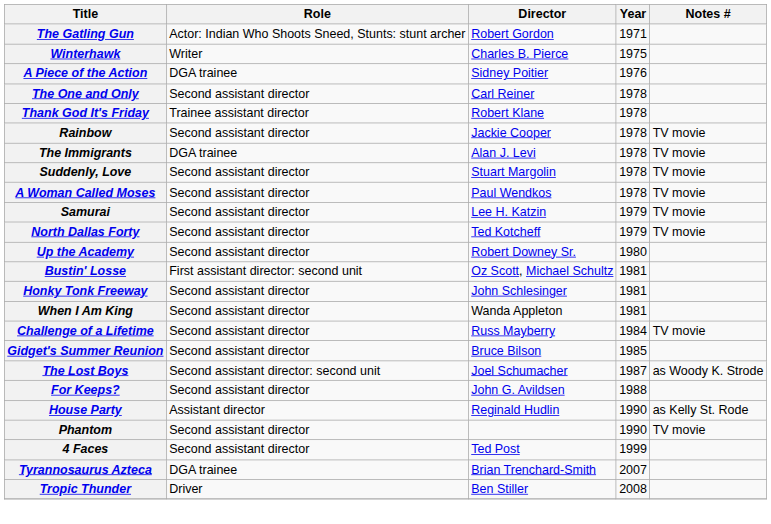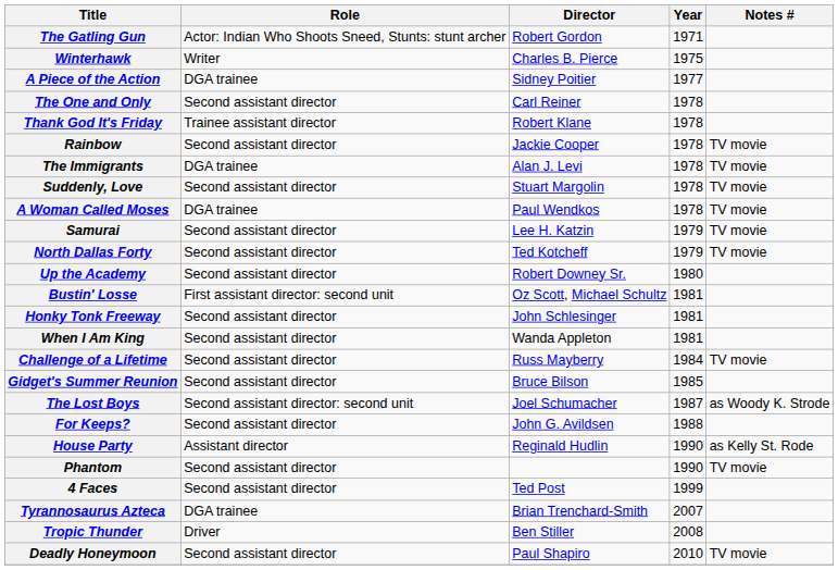A Piece of the Action | Year: 1976 -> 1977
A Woman Called Moses | Role: Second assistant director -> DGA trainee
+ row: Deadly Honeymoon | Second assistant director | Paul Shapiro | 2010 | TV movie
